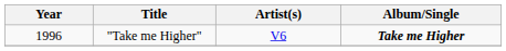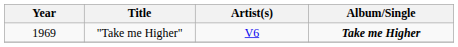"Take me Higher" | Year: 1996 -> 1969
